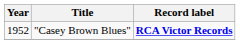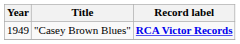"Casey Brown Blues" | Year: 1952 -> 1949
